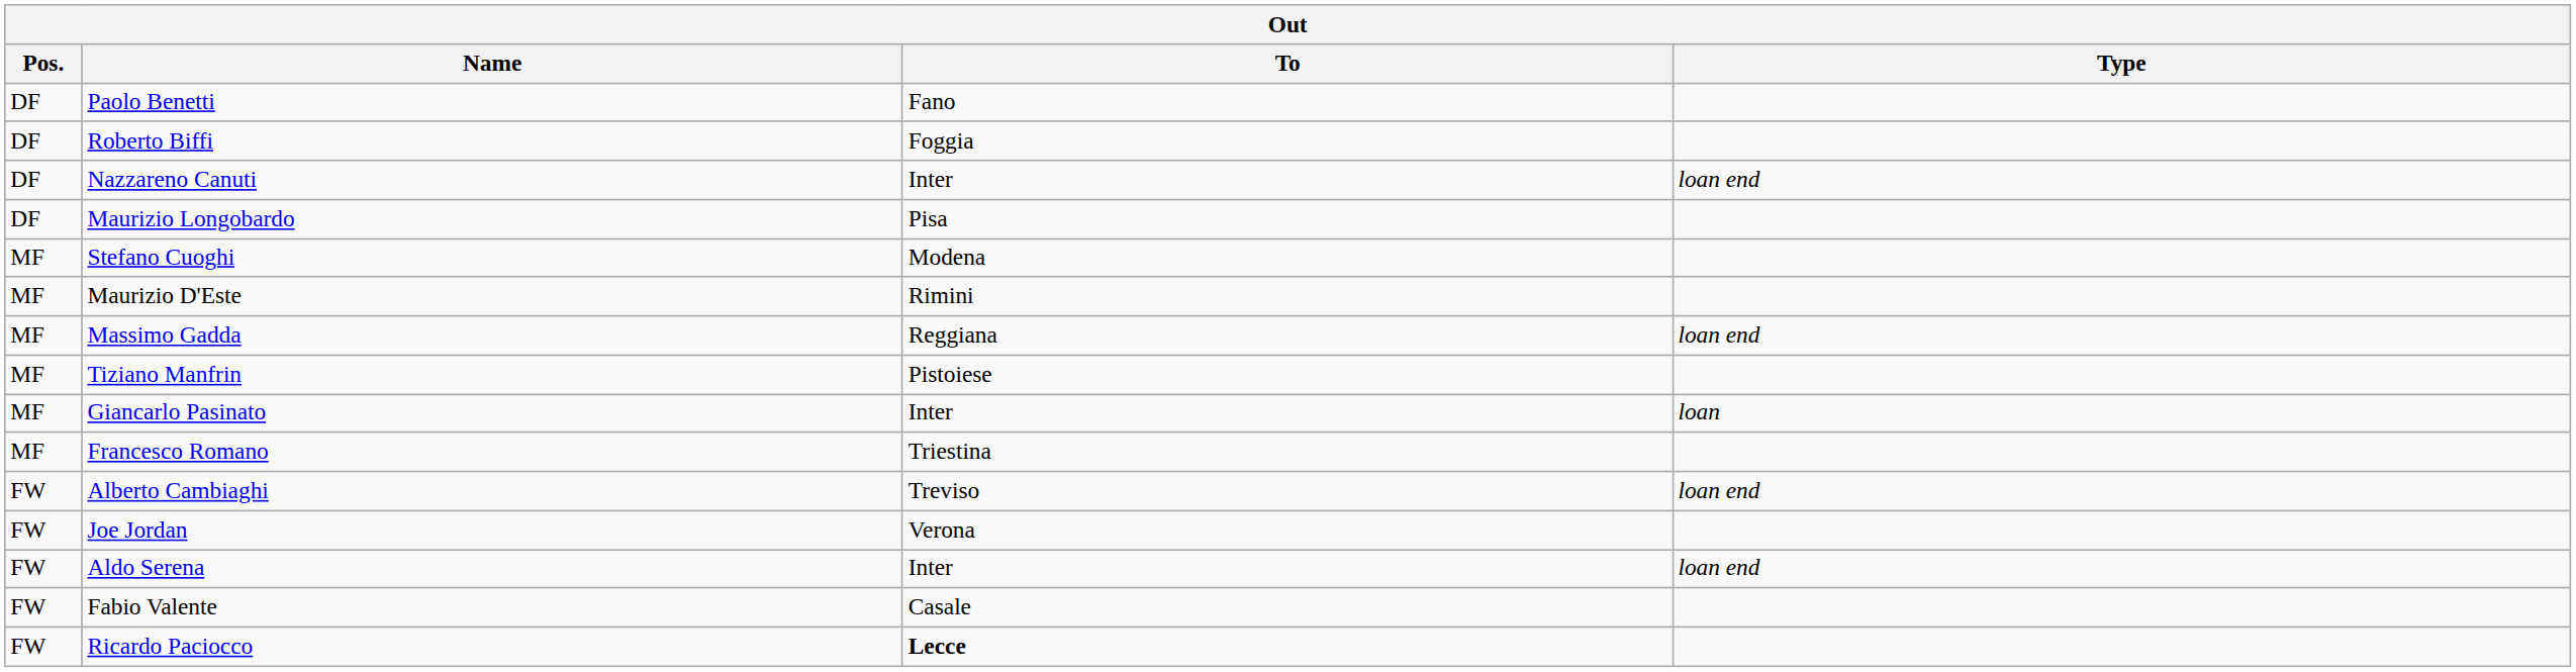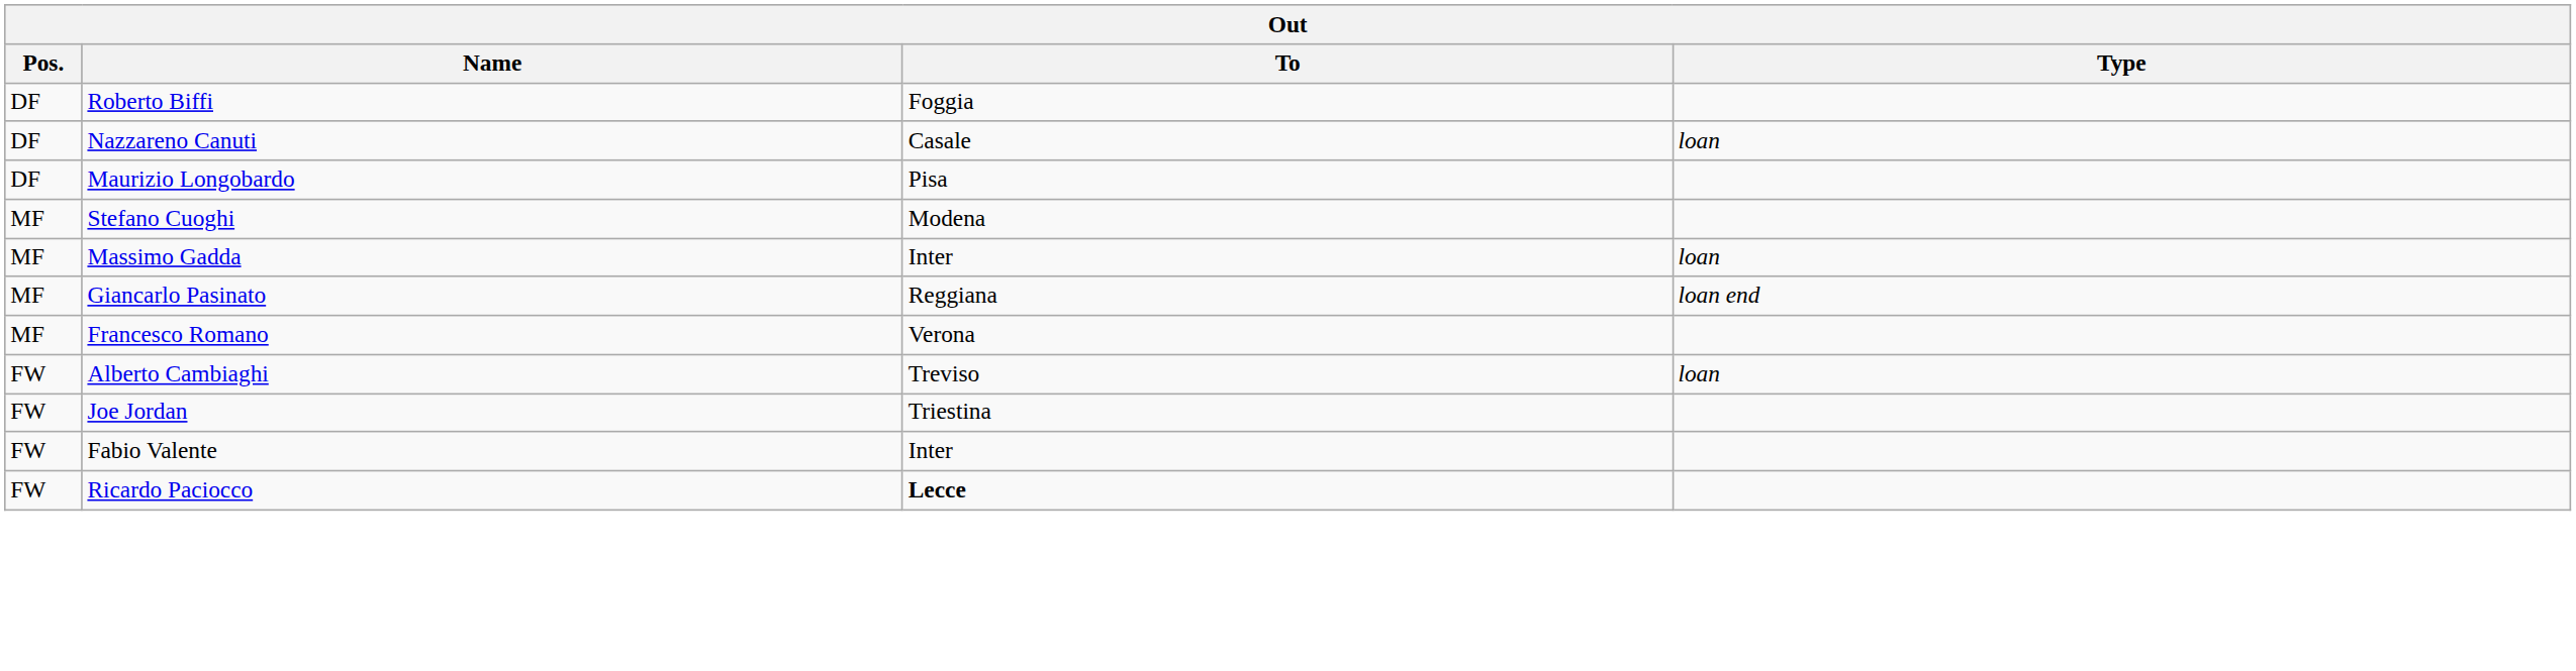- row: DF | Paolo Benetti | Fano
Nazzareno Canuti | To: Inter -> Casale
Nazzareno Canuti | Type: loan end -> loan
- row: MF | Maurizio D'Este | Rimini
Massimo Gadda | To: Reggiana -> Inter
Massimo Gadda | Type: loan end -> loan
- row: MF | Tiziano Manfrin | Pistoiese
Giancarlo Pasinato | To: Inter -> Reggiana
Giancarlo Pasinato | Type: loan -> loan end
Francesco Romano | To: Triestina -> Verona
Alberto Cambiaghi | Type: loan end -> loan
Joe Jordan | To: Verona -> Triestina
- row: FW | Aldo Serena | Inter | loan end
Fabio Valente | To: Casale -> Inter
